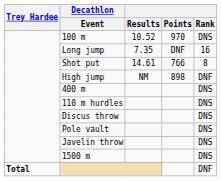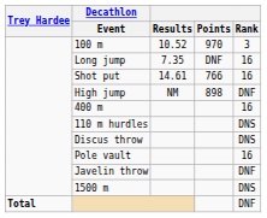100 m | Rank: DNS -> 3
Shot put | Rank: 8 -> 16
400 m | Rank: DNS -> 16
Pole vault | Rank: DNS -> 16
Javelin throw | Rank: DNS -> DNF
